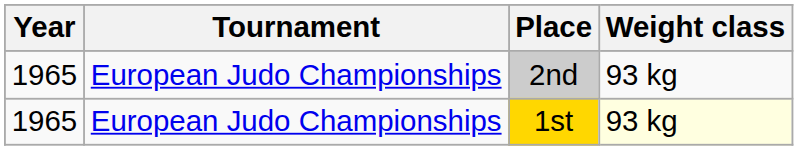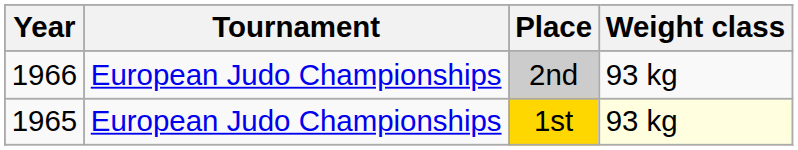2nd | Year: 1965 -> 1966
